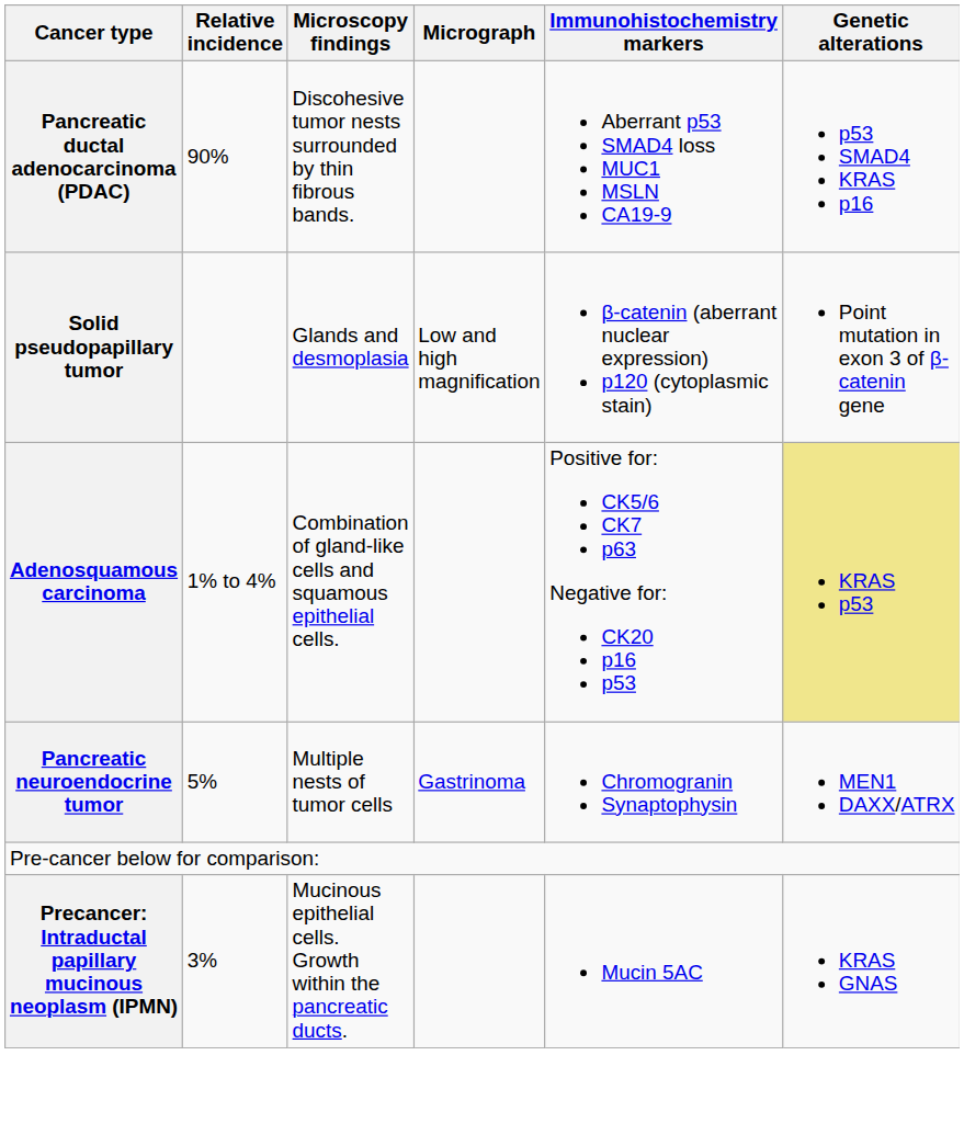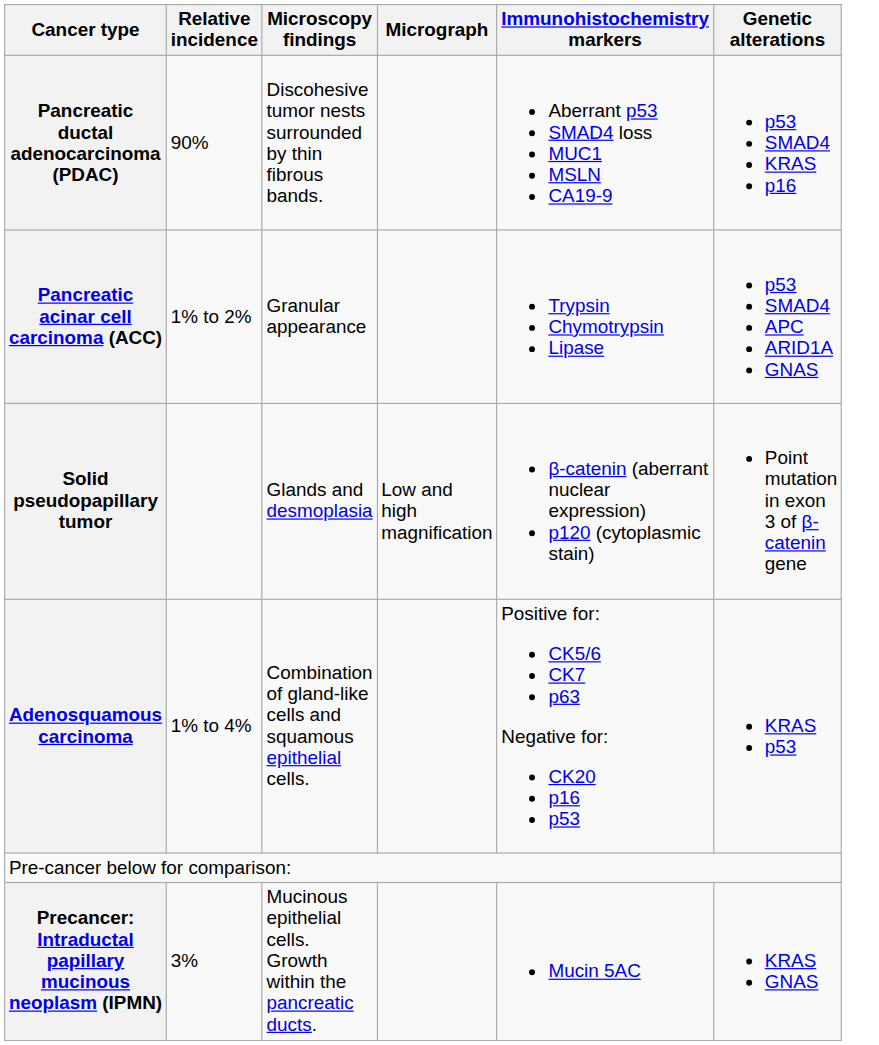+ row: Pancreatic acinar cell carcinoma (ACC) | 1% to 2% | Granular appearance | Trypsin Chymotrypsin Lipase | p53 SMAD4 APC ARID1A GNAS
Adenosquamous carcinoma | Genetic alterations: khaki background -> no background
- row: Pancreatic neuroendocrine tumor | 5% | Multiple nests of tumor cells | Gastrinoma | Chromogranin Synaptophysin | MEN1 DAXX/ATRX
